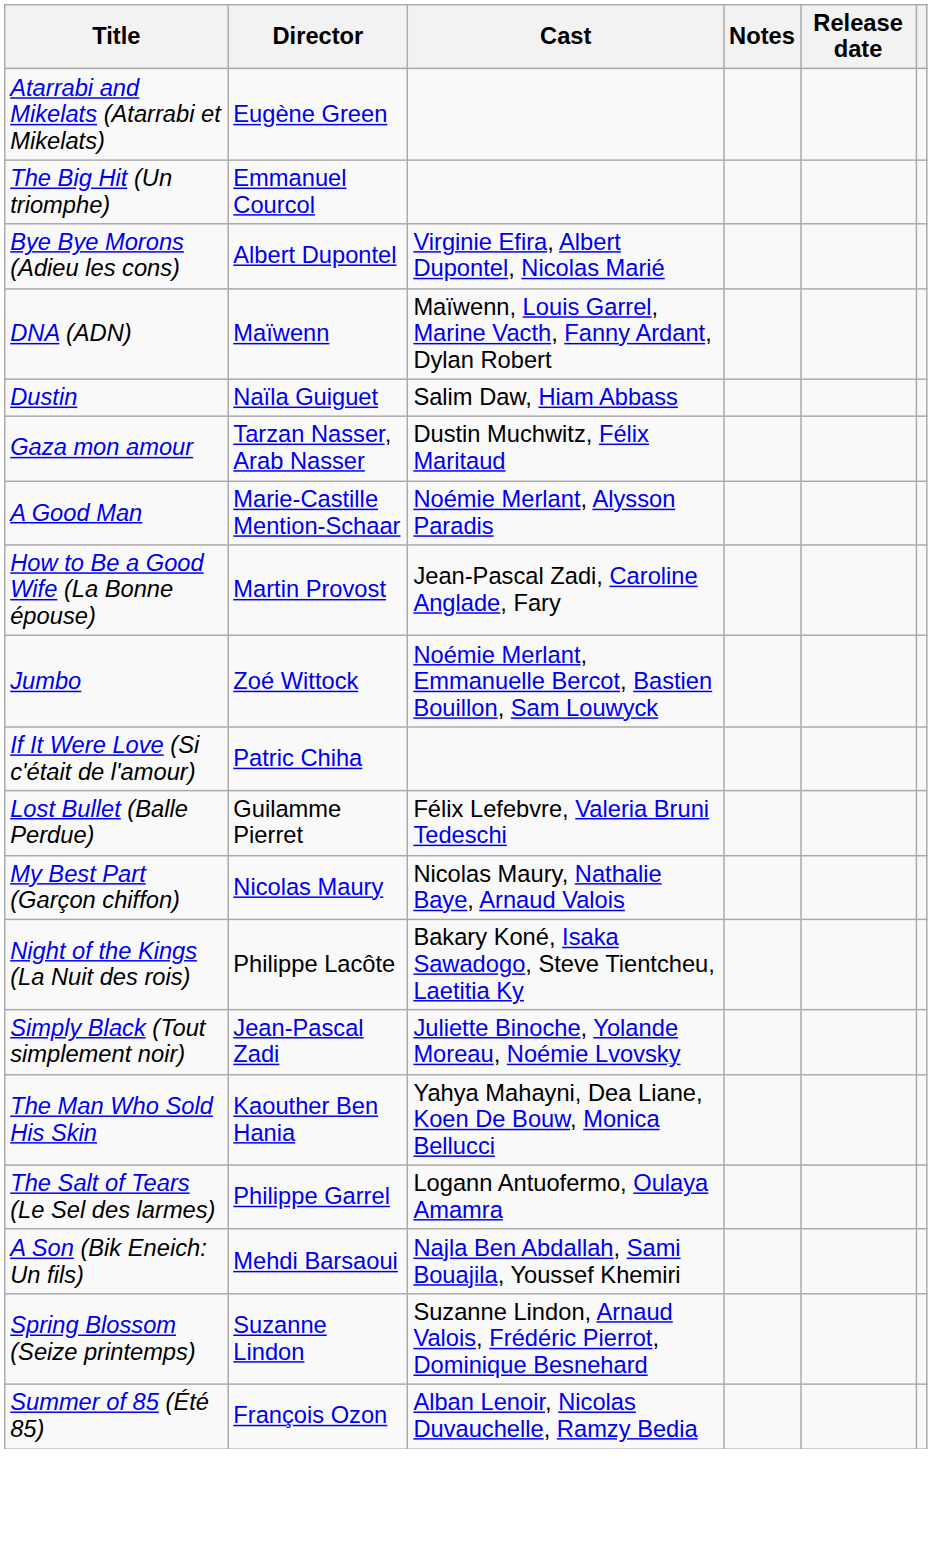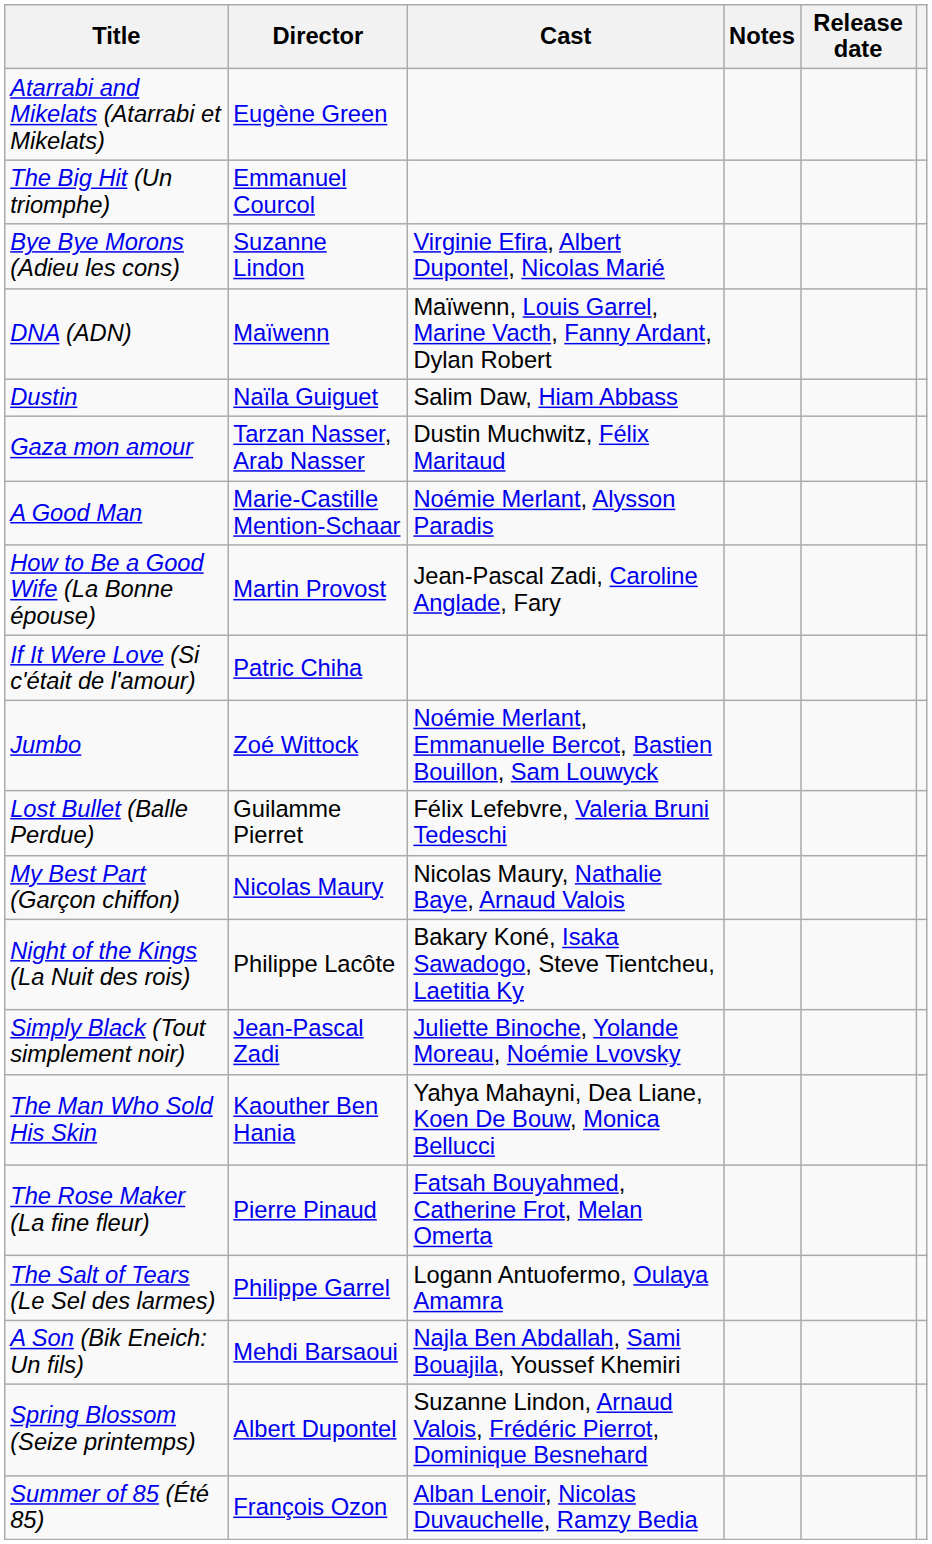Bye Bye Morons (Adieu les cons) | Director: Albert Dupontel -> Suzanne Lindon
rows swapped: If It Were Love (Si c'était de l'amour) <-> Jumbo
+ row: The Rose Maker (La fine fleur) | Pierre Pinaud | Fatsah Bouyahmed, Catherine Frot, Melan Omerta
Spring Blossom (Seize printemps) | Director: Suzanne Lindon -> Albert Dupontel
